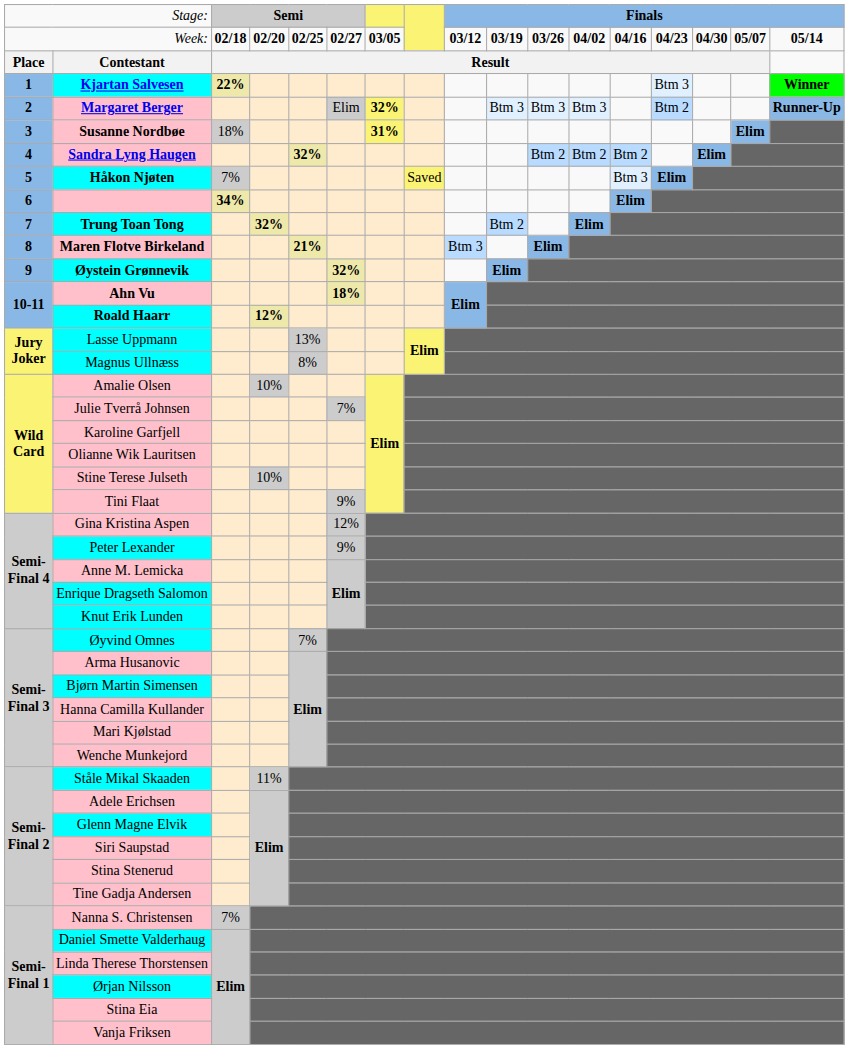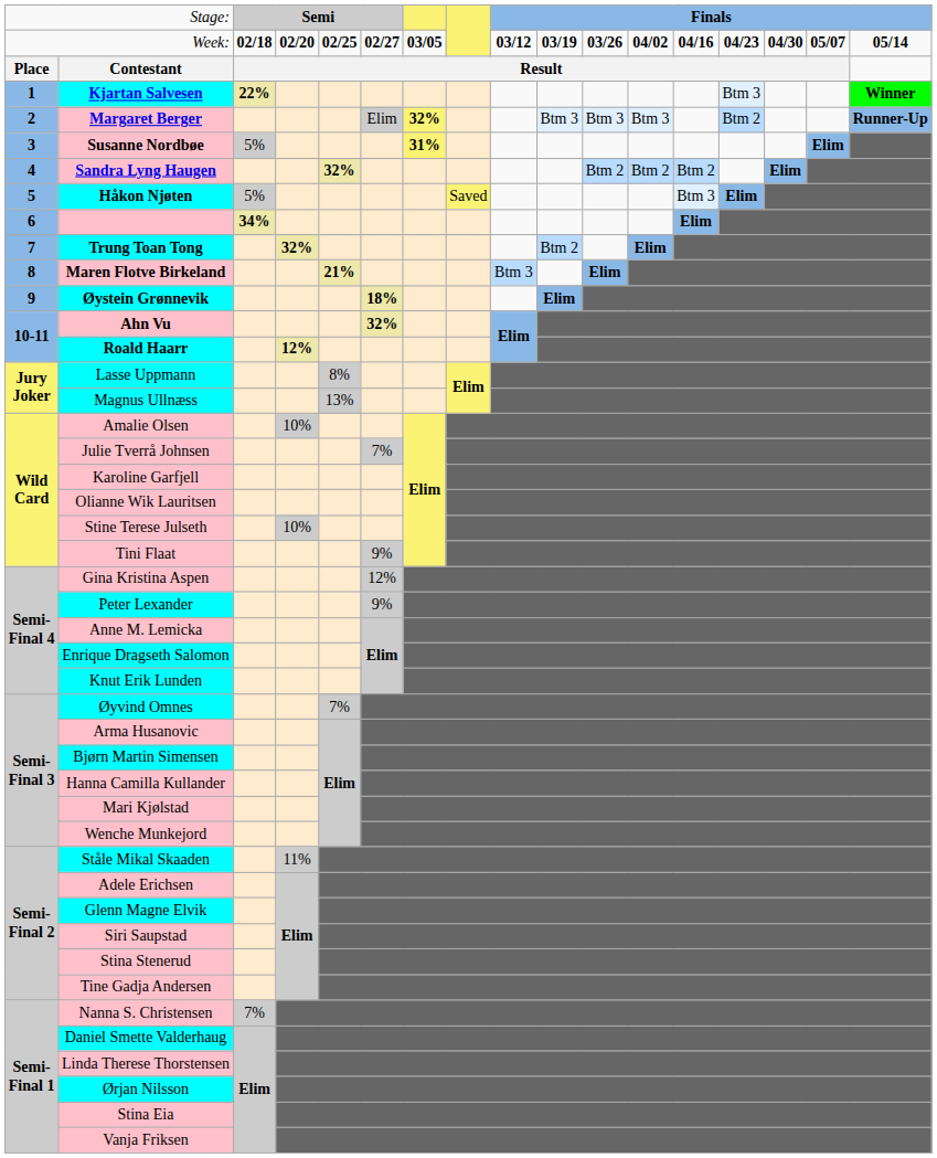Susanne Nordbøe | column 3: 18% -> 5%
Håkon Njøten | column 3: 7% -> 5%
Øystein Grønnevik | column 6: 32% -> 18%
Ahn Vu | column 6: 18% -> 32%
Lasse Uppmann | column 5: 13% -> 8%
Magnus Ullnæss | column 5: 8% -> 13%
